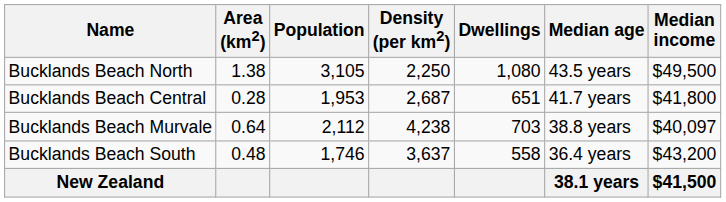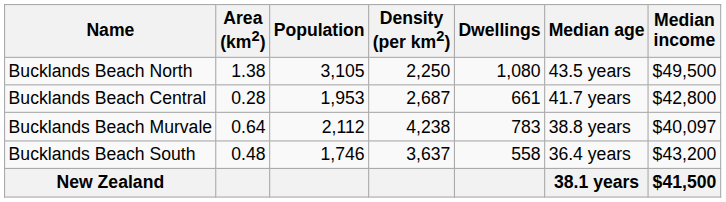Bucklands Beach Central | Dwellings: 651 -> 661
Bucklands Beach Central | Median income: $41,800 -> $42,800
Bucklands Beach Murvale | Dwellings: 703 -> 783
